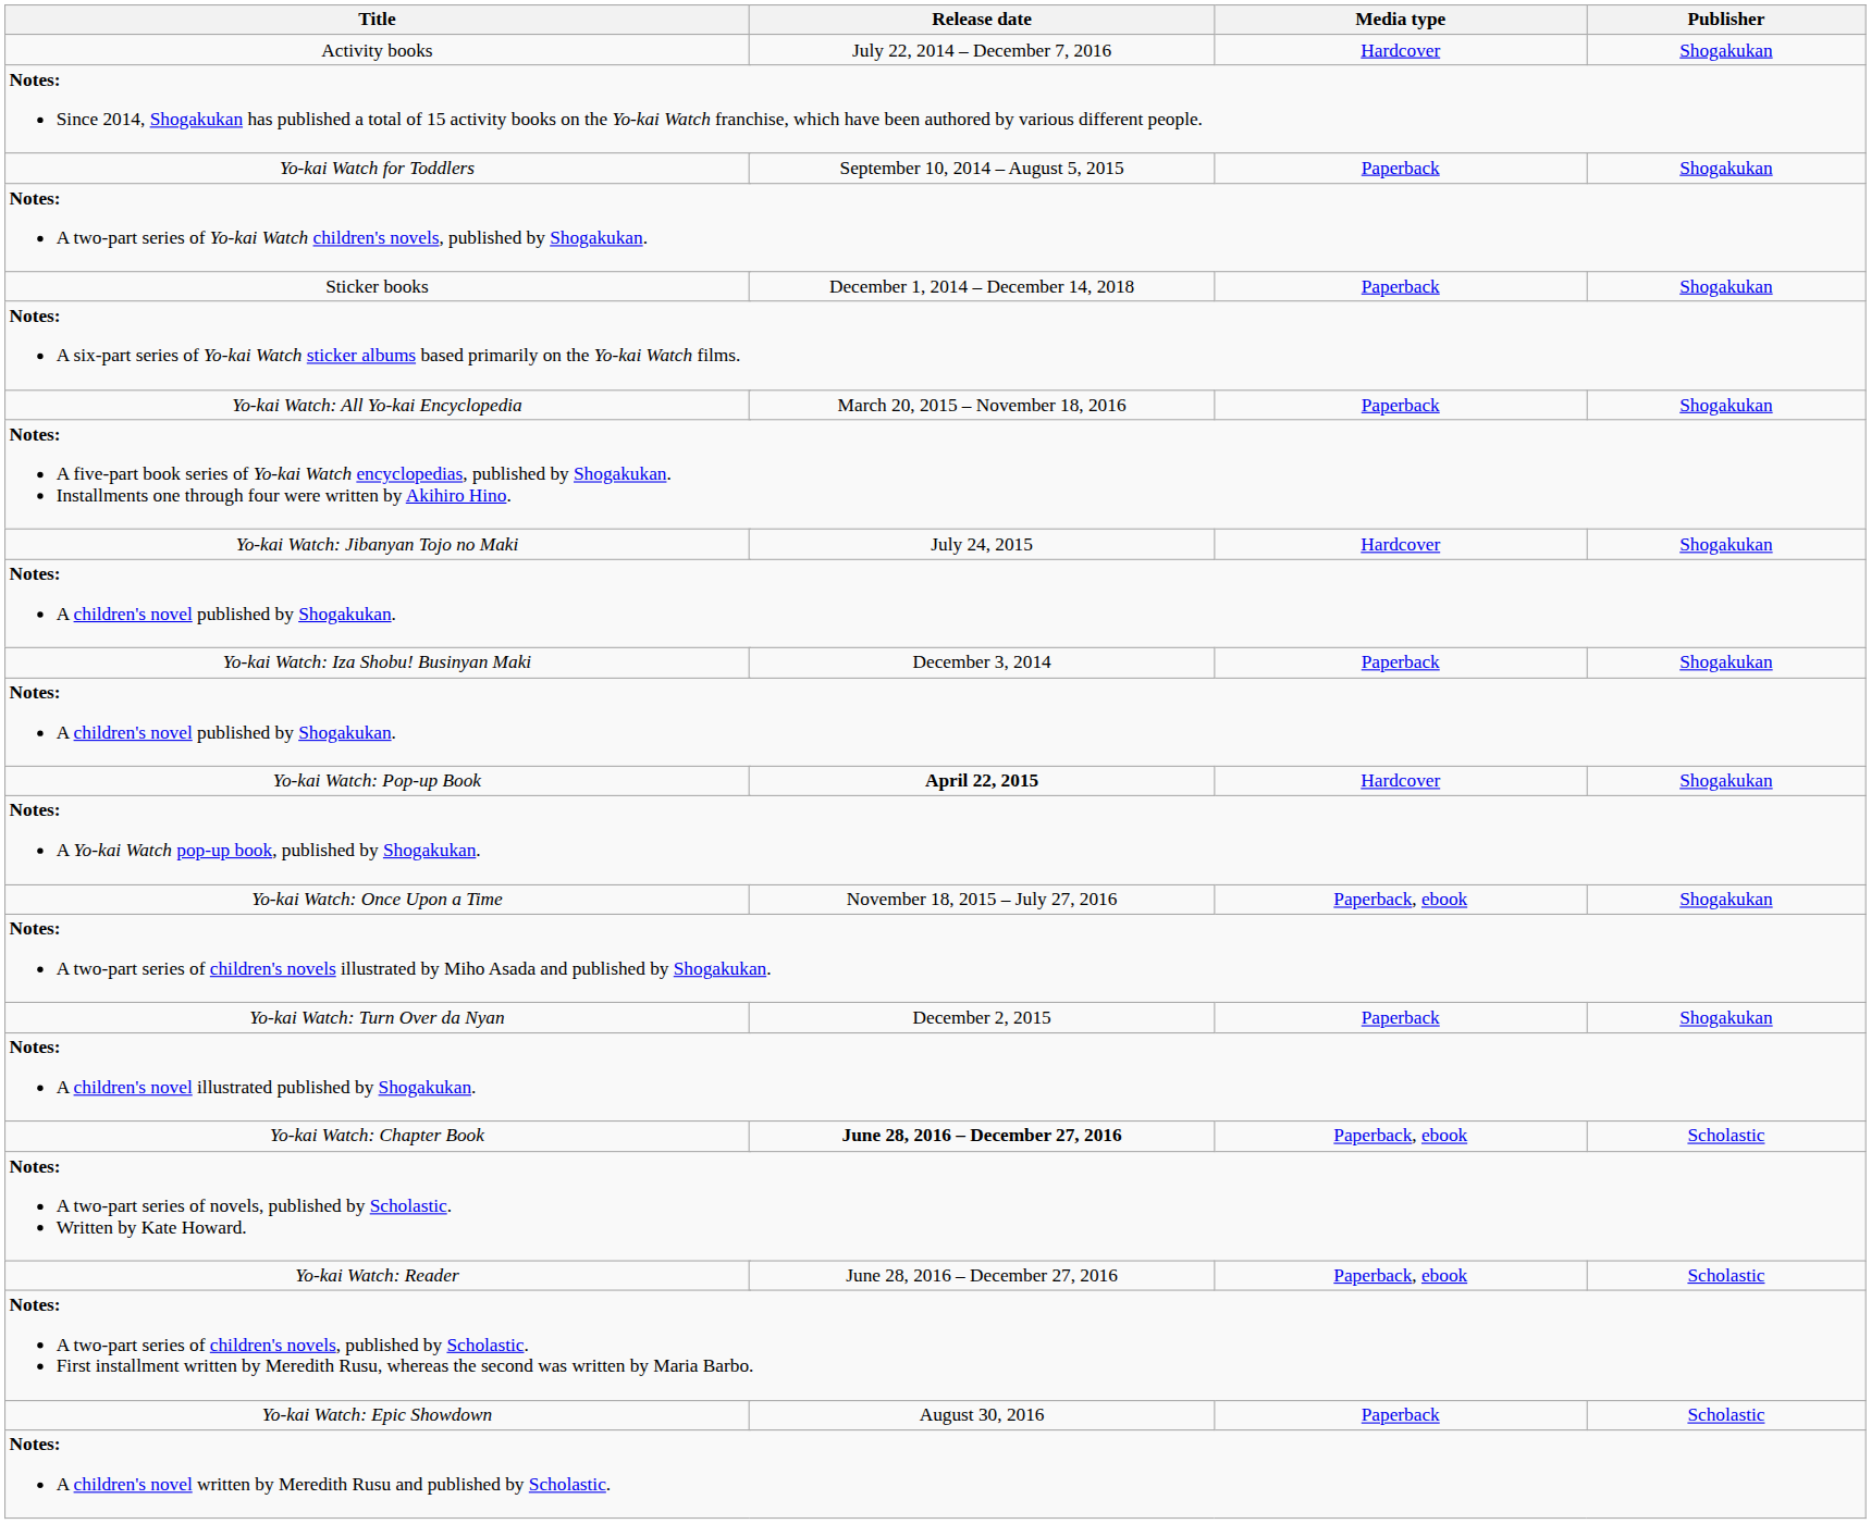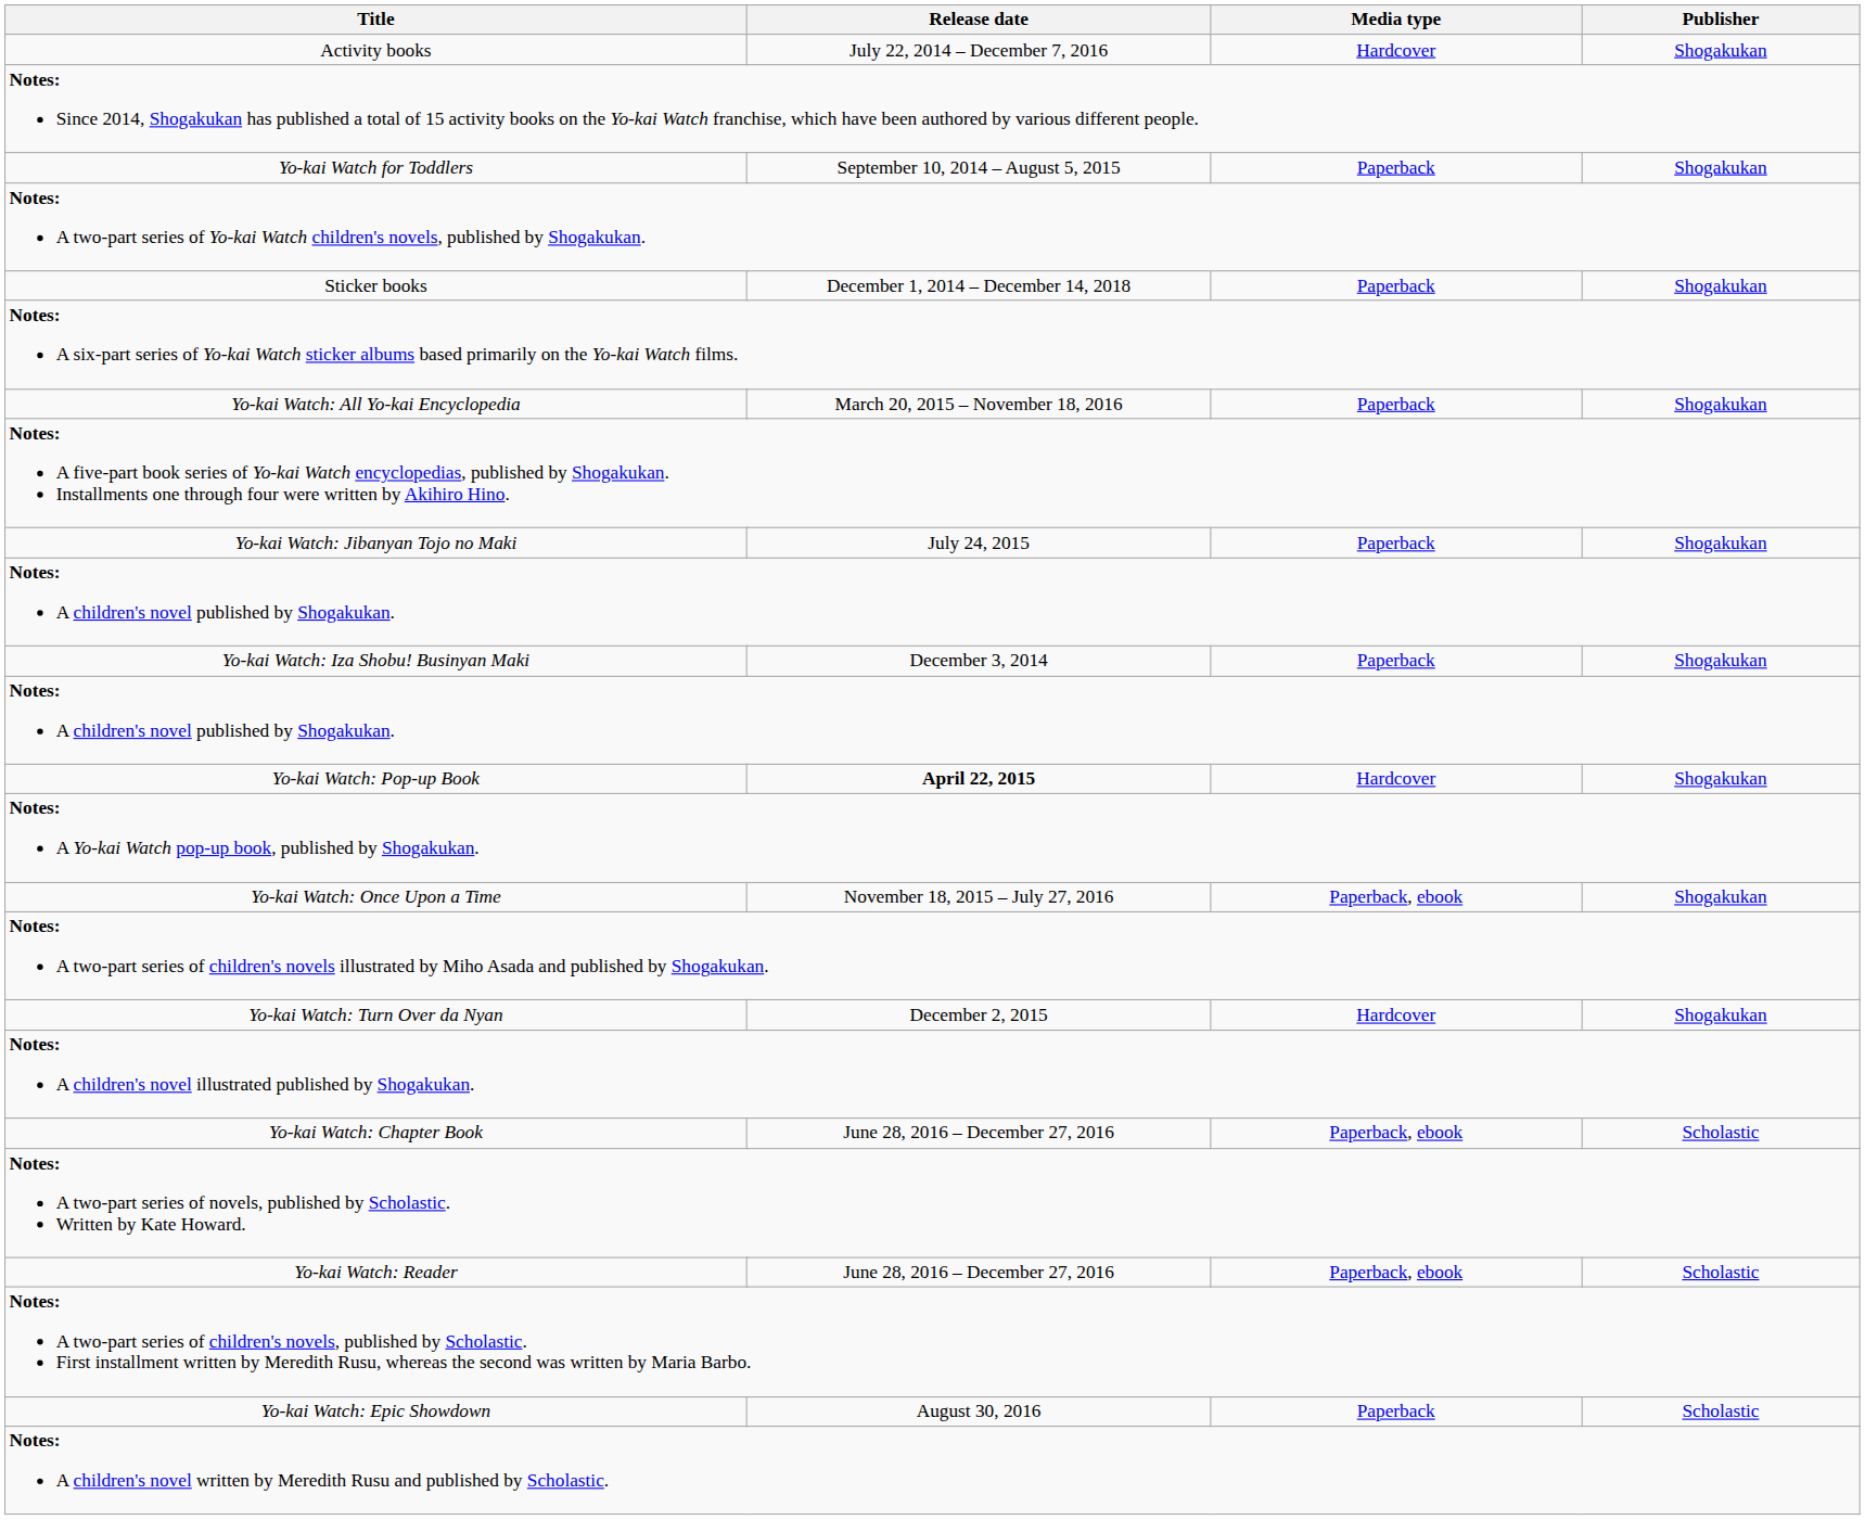Yo-kai Watch: Jibanyan Tojo no Maki | Media type: Hardcover -> Paperback
Yo-kai Watch: Turn Over da Nyan | Media type: Paperback -> Hardcover
Yo-kai Watch: Chapter Book | Release date: bold -> normal
